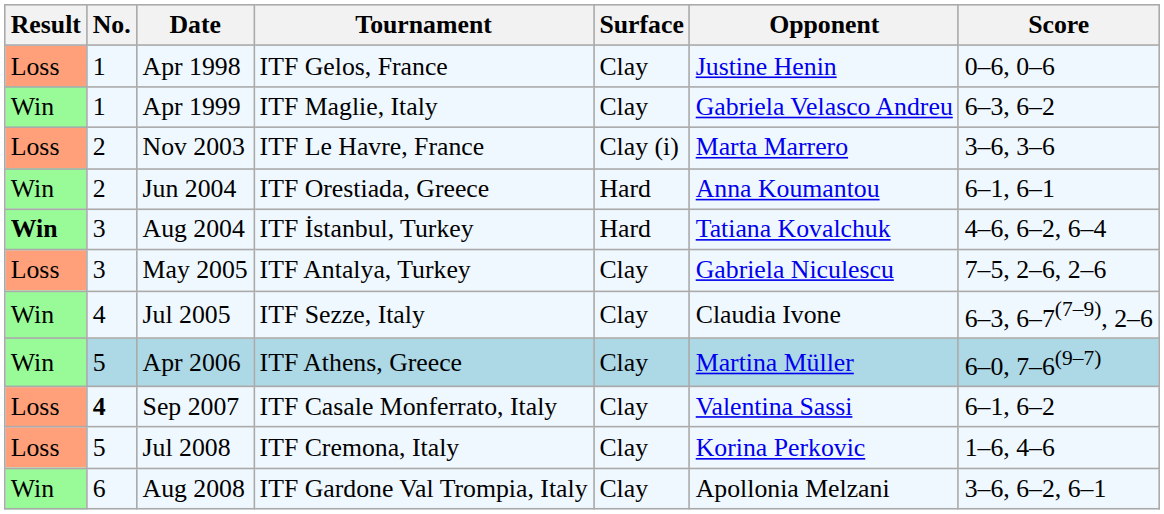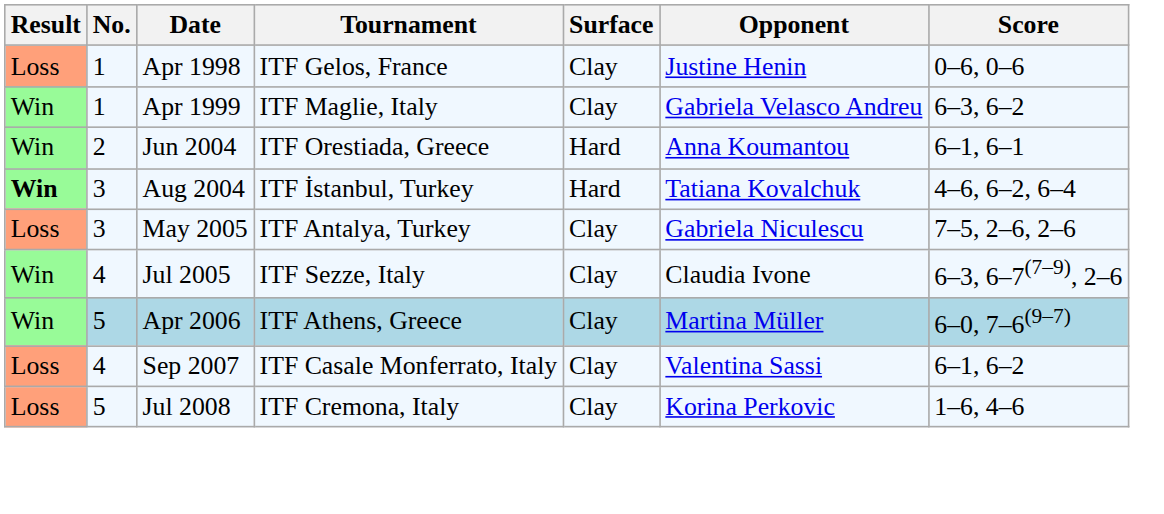- row: Loss | 2 | Nov 2003 | ITF Le Havre, France | Clay (i) | Marta Marrero | 3–6, 3–6
Sep 2007 | No.: bold -> normal
- row: Win | 6 | Aug 2008 | ITF Gardone Val Trompia, Italy | Clay | Apollonia Melzani | 3–6, 6–2, 6–1
